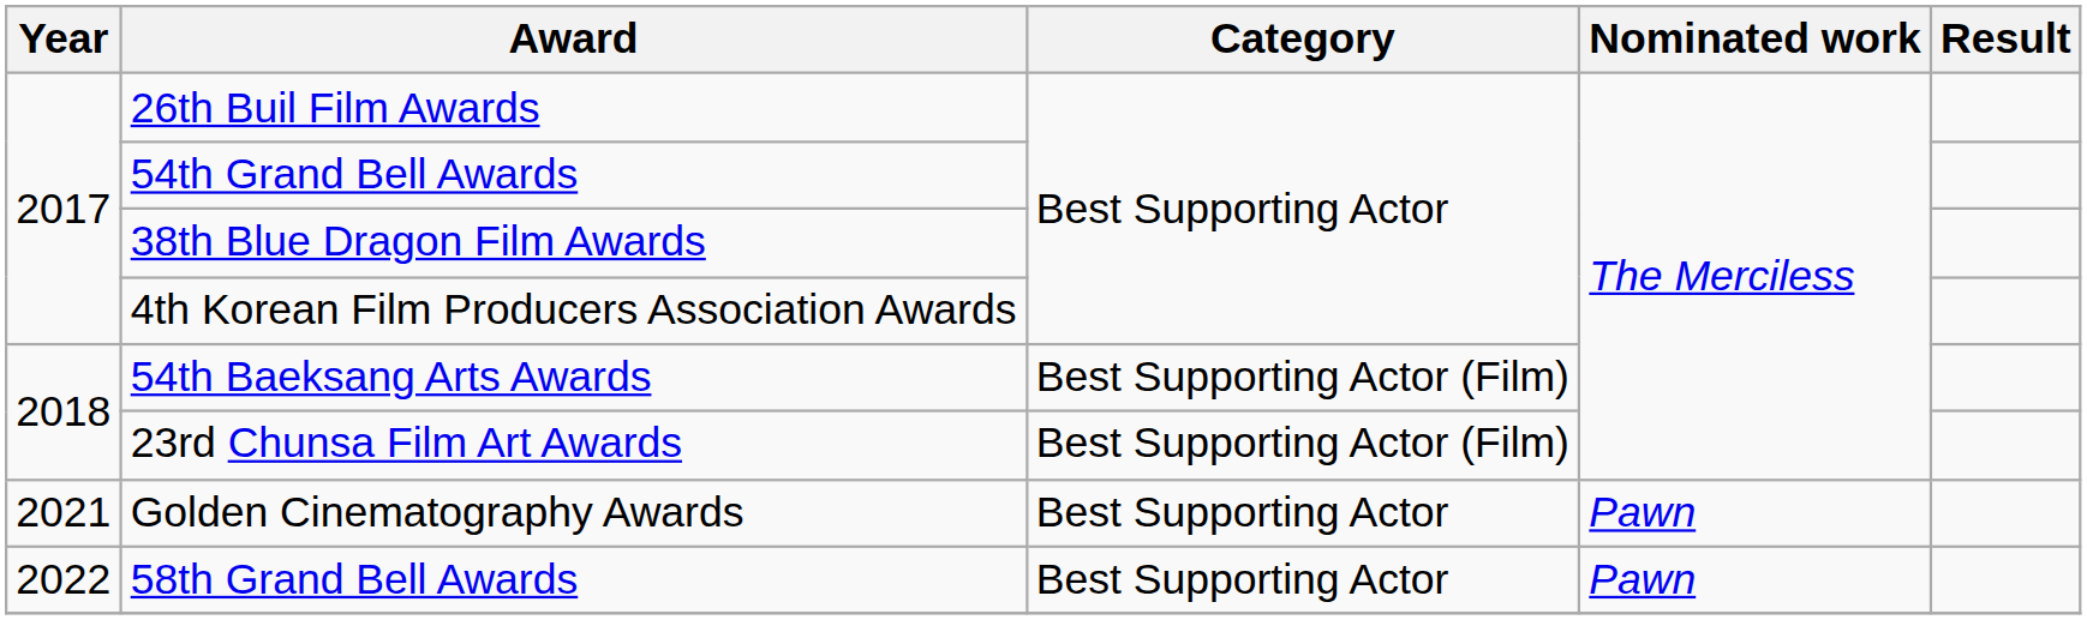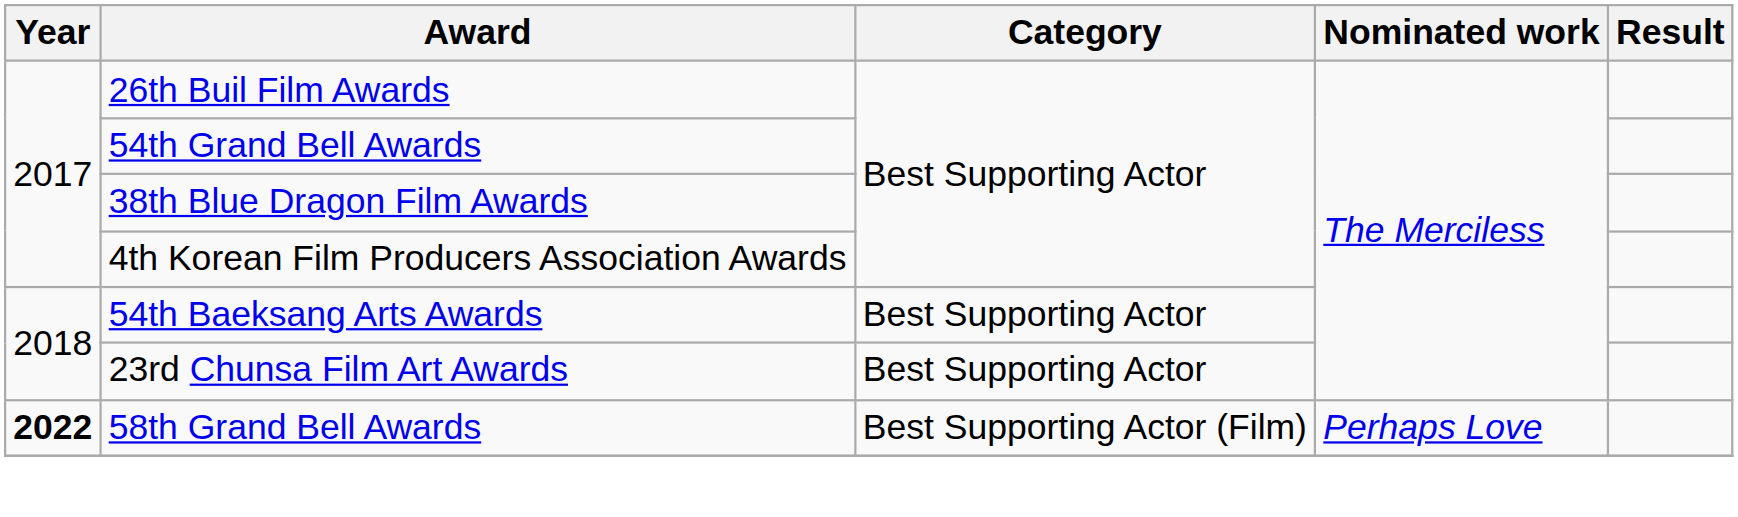54th Baeksang Arts Awards | Category: Best Supporting Actor (Film) -> Best Supporting Actor
23rd Chunsa Film Art Awards | Category: Best Supporting Actor (Film) -> Best Supporting Actor
- row: 2021 | Golden Cinematography Awards | Best Supporting Actor | Pawn
58th Grand Bell Awards | Year: normal -> bold
58th Grand Bell Awards | Category: Best Supporting Actor -> Best Supporting Actor (Film)
58th Grand Bell Awards | Nominated work: Pawn -> Perhaps Love
